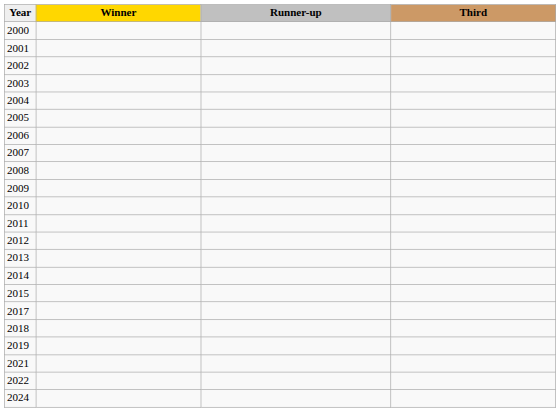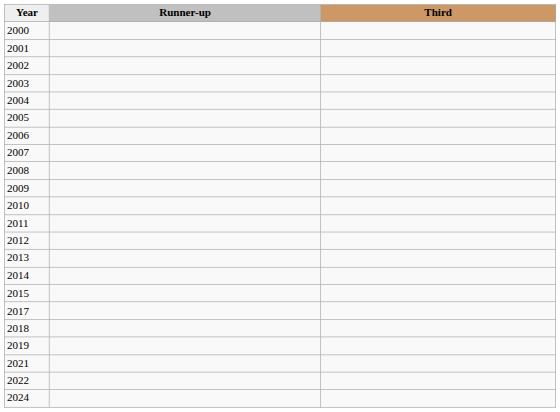- column: Winner
